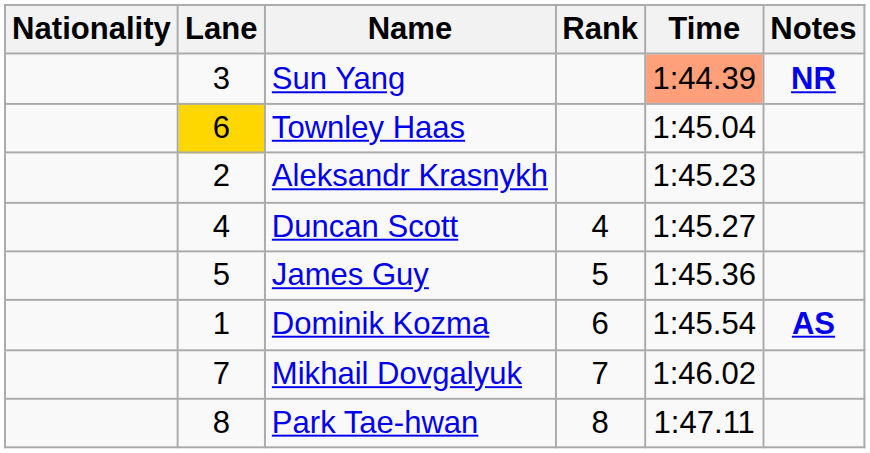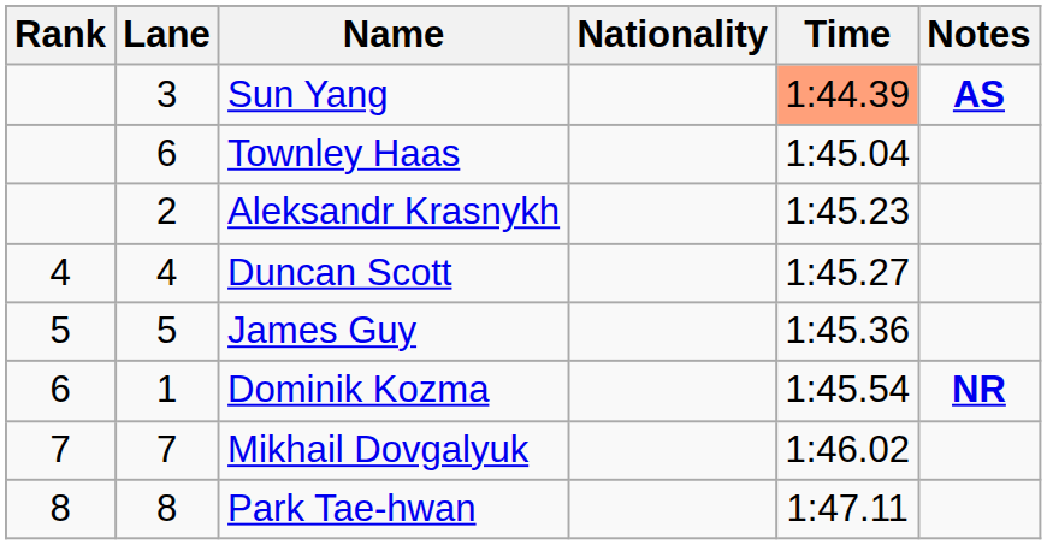columns swapped: Rank <-> Nationality
Sun Yang | Notes: NR -> AS
Townley Haas | Lane: gold background -> no background
Dominik Kozma | Notes: AS -> NR
